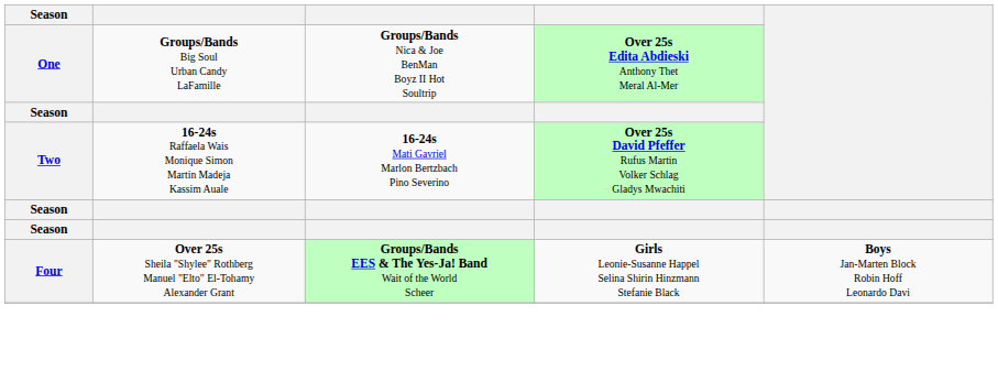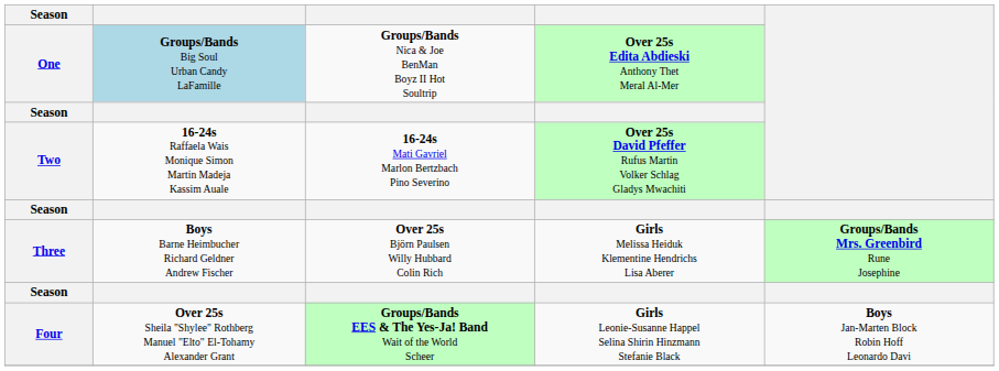One | column 2: no background -> lightblue background
+ row: Three | Boys Barne Heimbucher Richard Geldner Andrew Fischer | Over 25s Björn Paulsen Willy Hubbard Colin Rich | Girls Melissa Heiduk Klementine Hendrichs Lisa Aberer | Groups/Bands Mrs. Greenbird Rune Josephine
